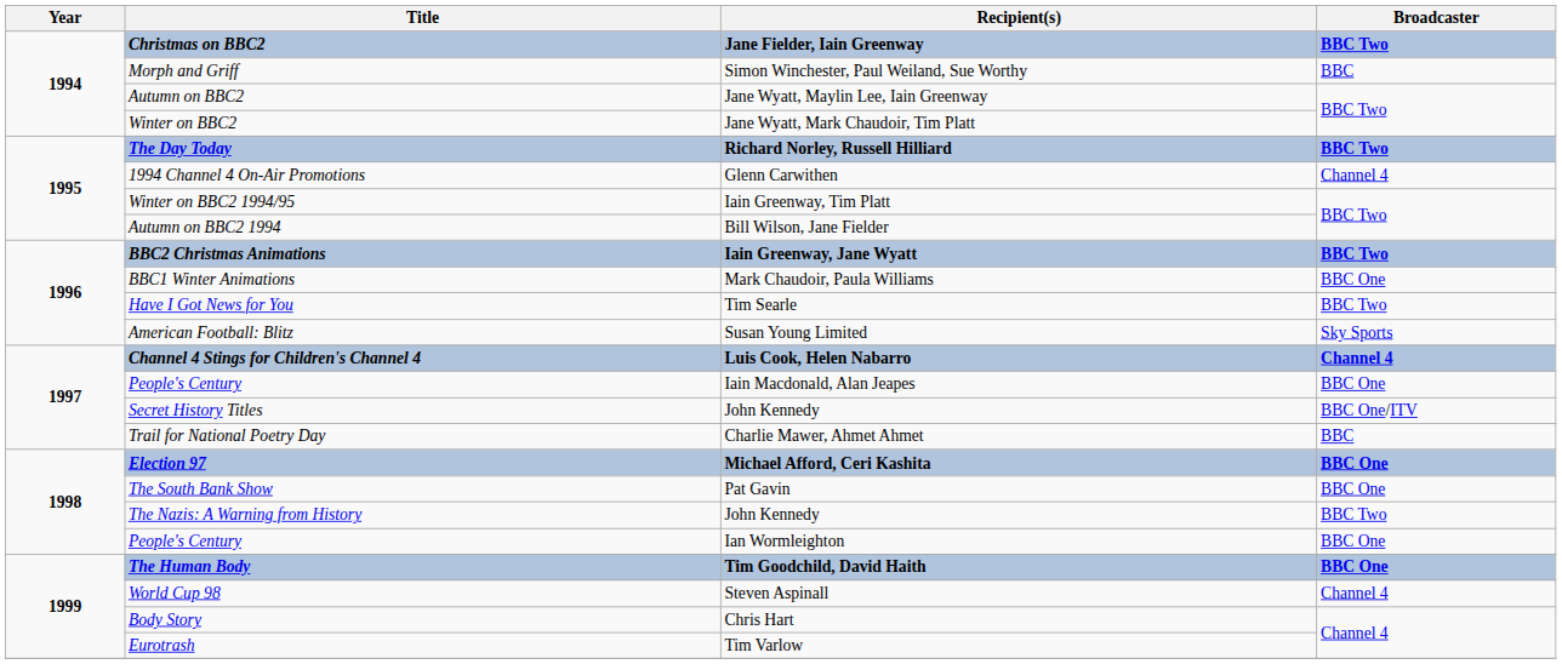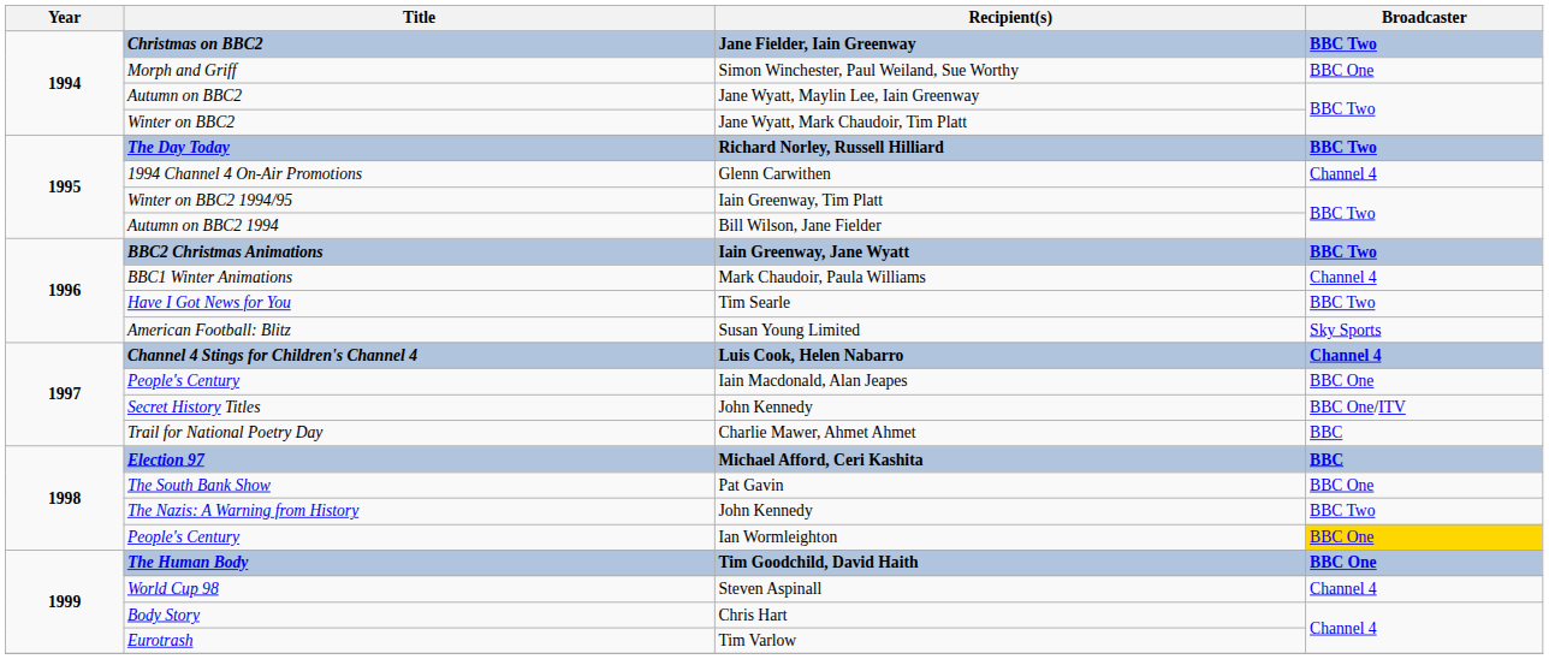Morph and Griff | Broadcaster: BBC -> BBC One
BBC1 Winter Animations | Broadcaster: BBC One -> Channel 4
Election 97 | Broadcaster: BBC One -> BBC
People's Century / Ian Wormleighton | Broadcaster: no background -> gold background
